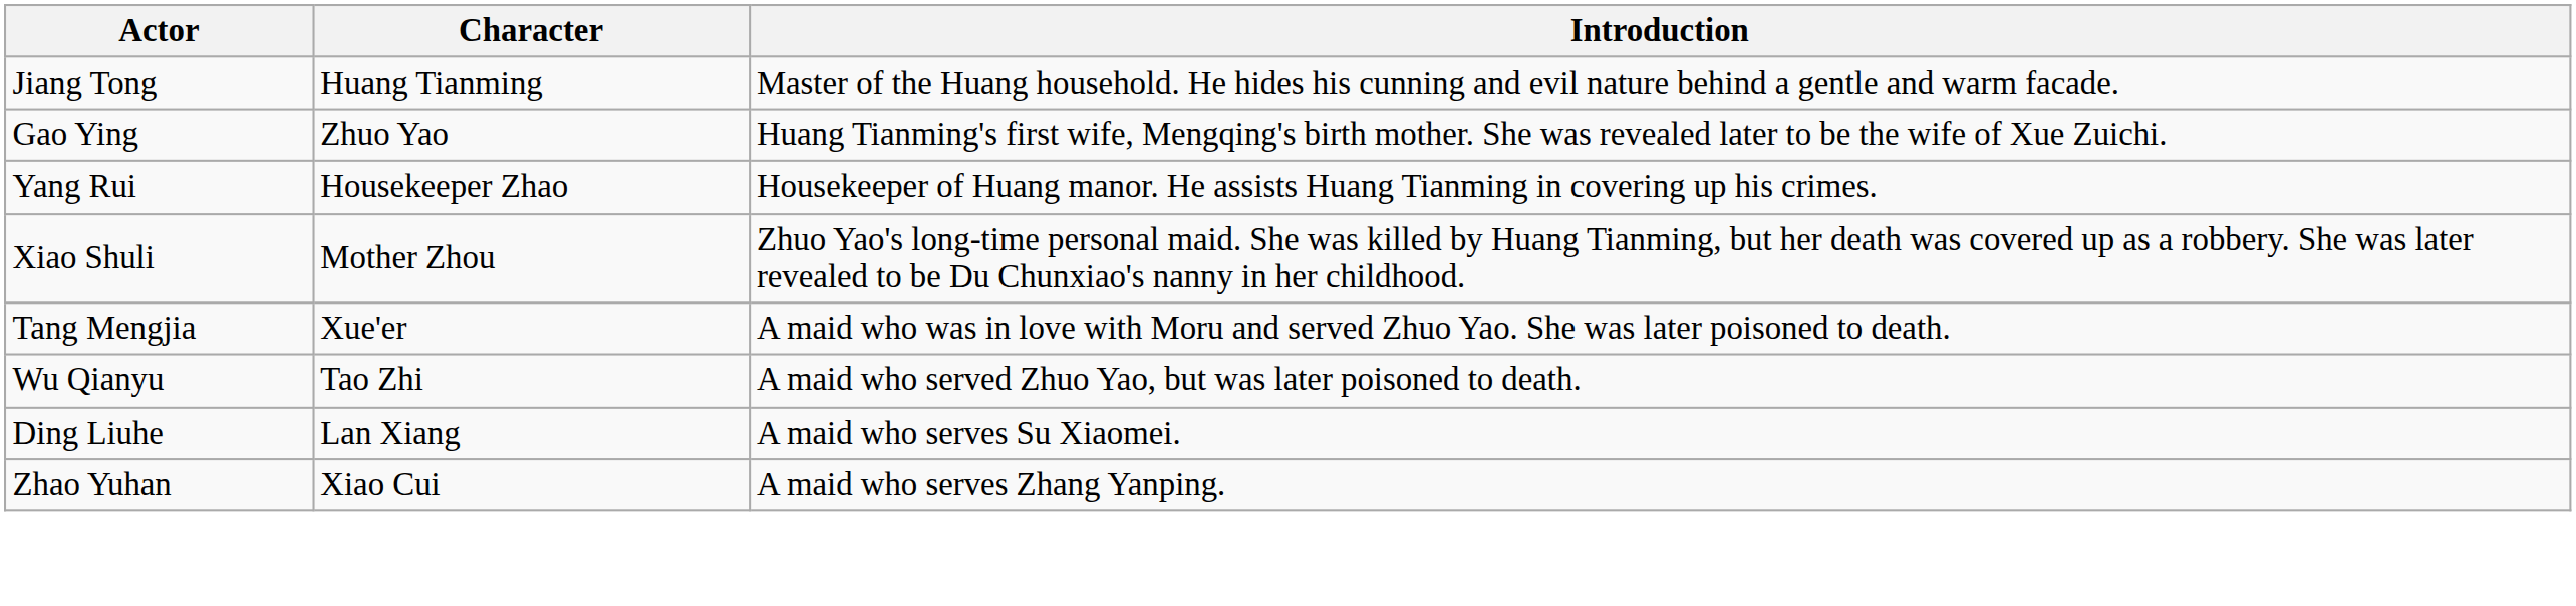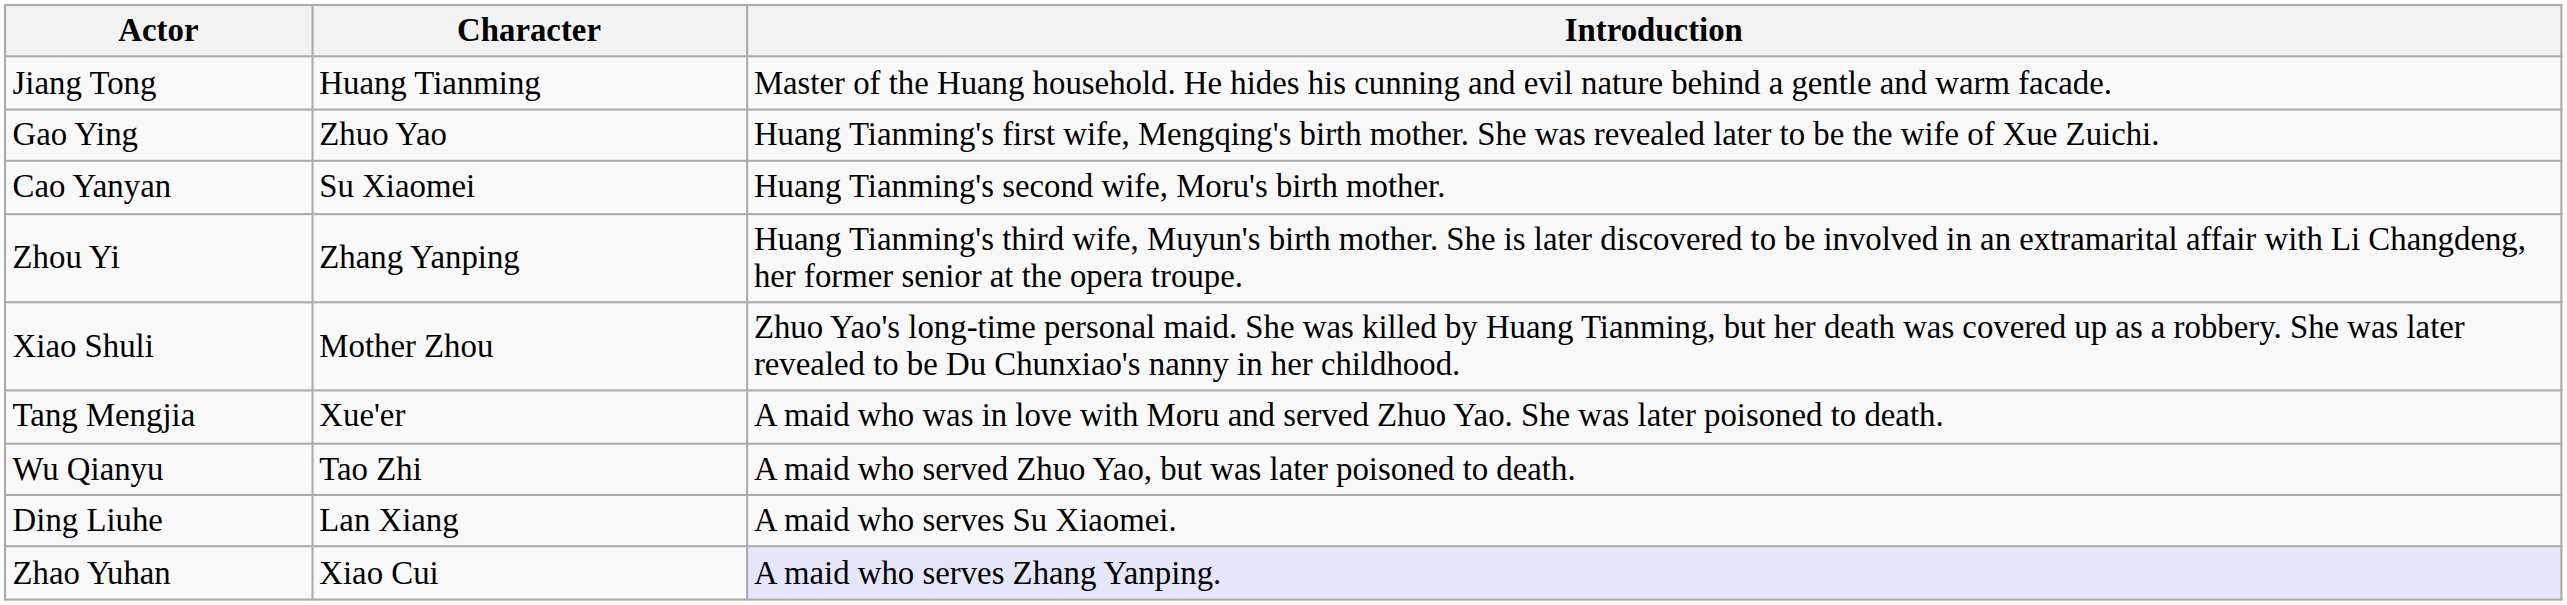+ row: Cao Yanyan | Su Xiaomei | Huang Tianming's second wife, Moru's birth mother.
+ row: Zhou Yi | Zhang Yanping | Huang Tianming's third wife, Muyun's birth mother. She is later discovered to be involved in an extramarital affair with Li Changdeng, her former senior at the opera troupe.
- row: Yang Rui | Housekeeper Zhao | Housekeeper of Huang manor. He assists Huang Tianming in covering up his crimes.
Zhao Yuhan | Introduction: no background -> lavender background
